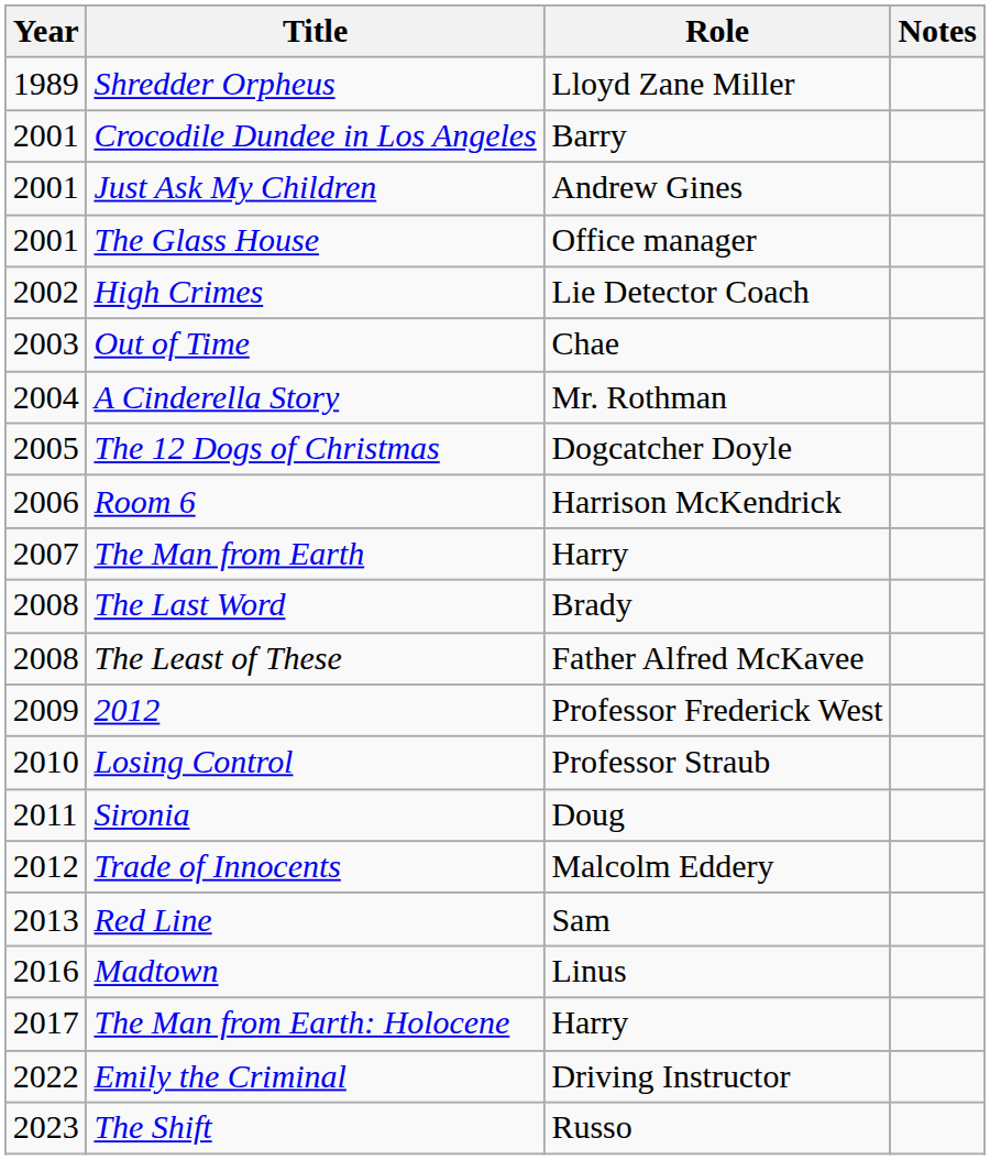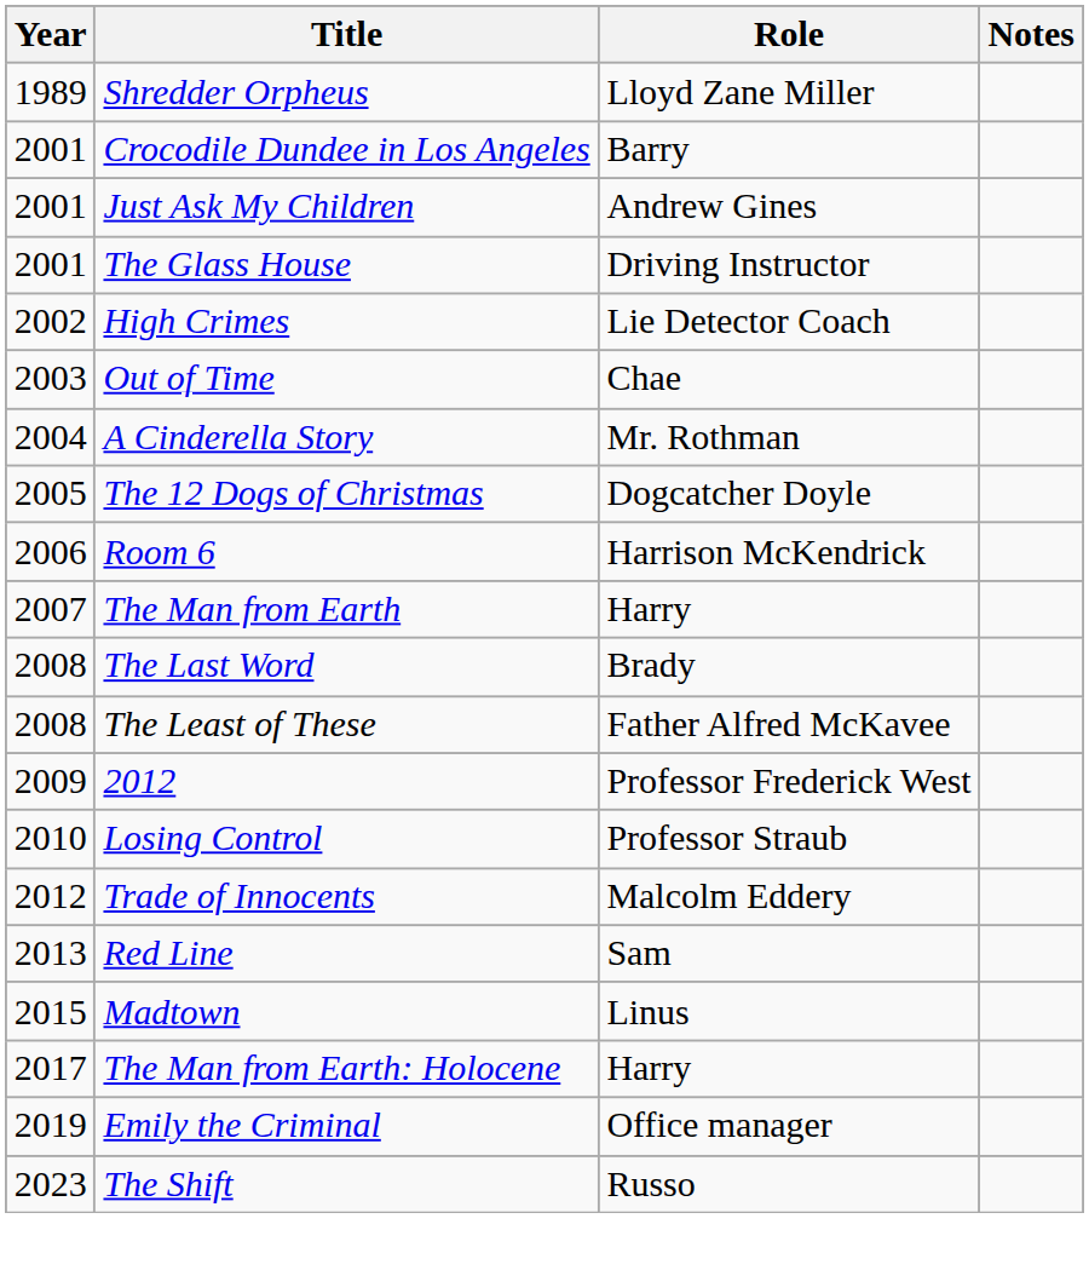The Glass House | Role: Office manager -> Driving Instructor
- row: 2011 | Sironia | Doug
Madtown | Year: 2016 -> 2015
Emily the Criminal | Year: 2022 -> 2019
Emily the Criminal | Role: Driving Instructor -> Office manager
